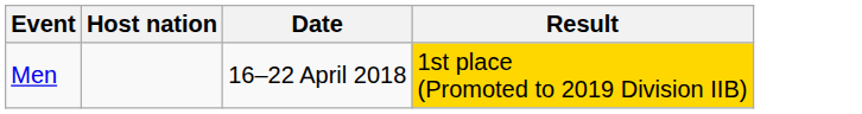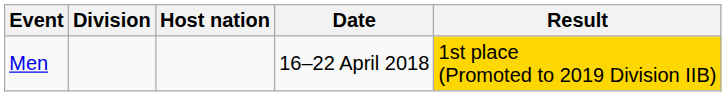+ column: Division
